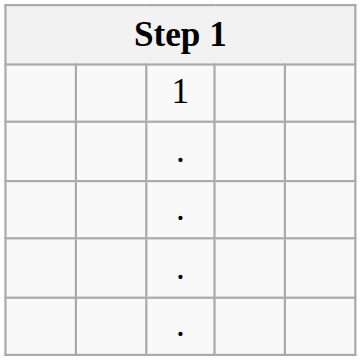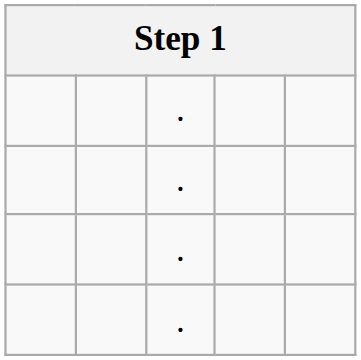- row: 1
